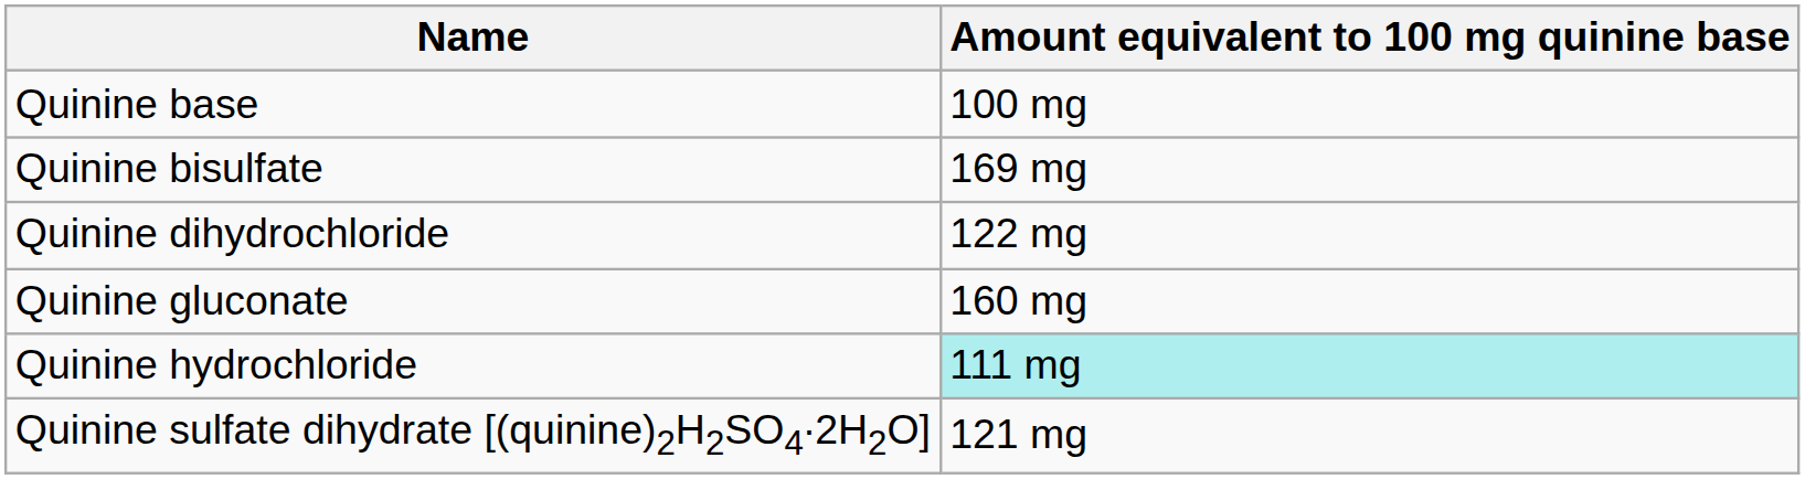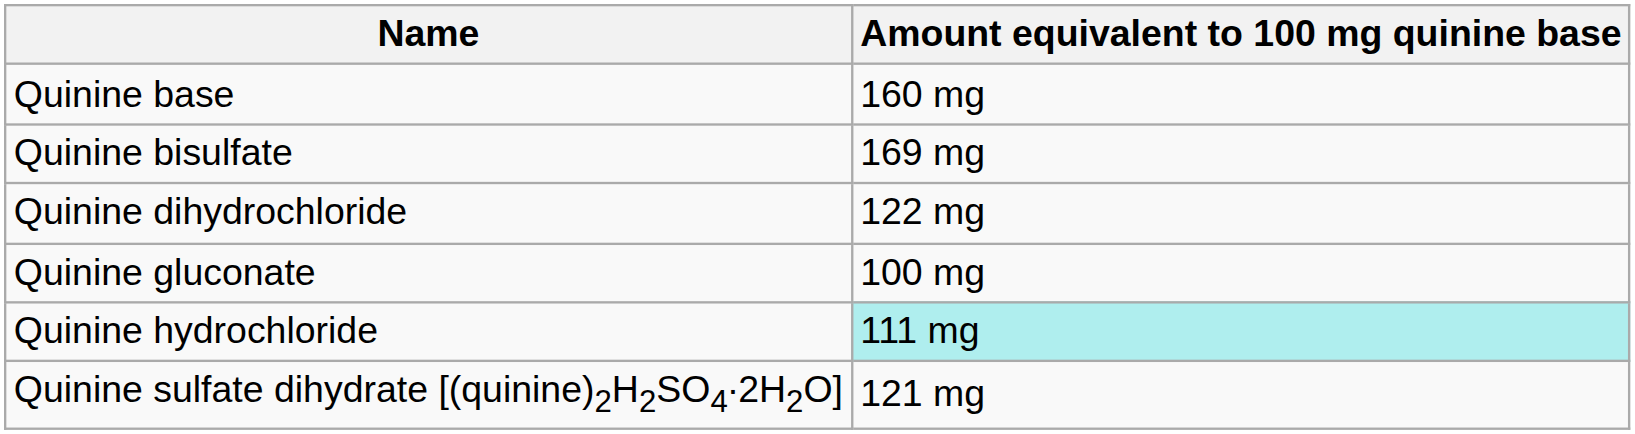Quinine base | Amount equivalent to 100 mg quinine base: 100 mg -> 160 mg
Quinine gluconate | Amount equivalent to 100 mg quinine base: 160 mg -> 100 mg
